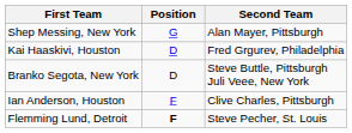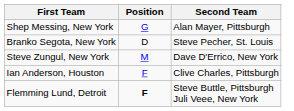- row: Kai Haaskivi, Houston | D | Fred Grgurev, Philadelphia
Branko Segota, New York | Second Team: Steve Buttle, Pittsburgh Juli Veee, New York -> Steve Pecher, St. Louis
+ row: Steve Zungul, New York | M | Dave D'Errico, New York
Flemming Lund, Detroit | Second Team: Steve Pecher, St. Louis -> Steve Buttle, Pittsburgh Juli Veee, New York
